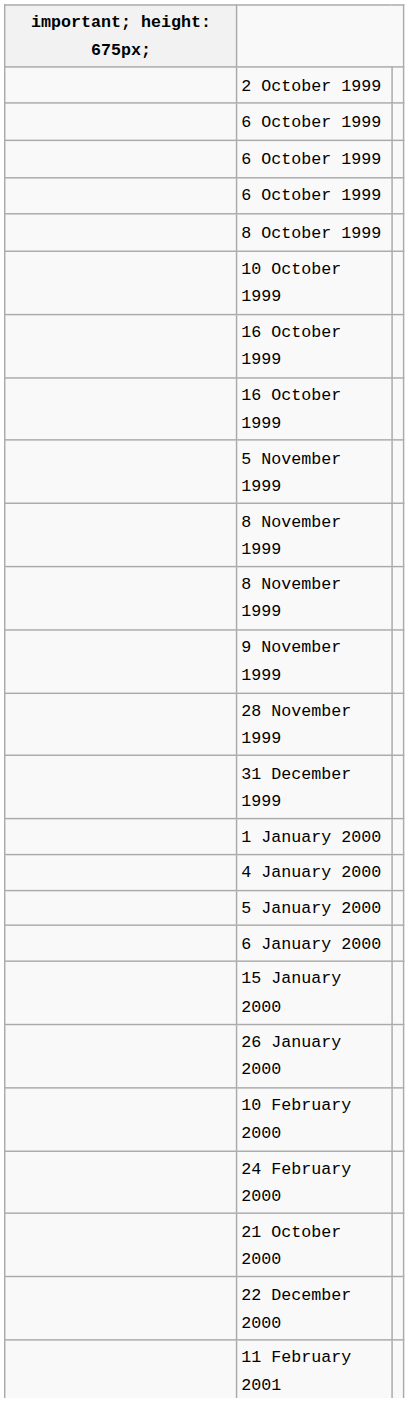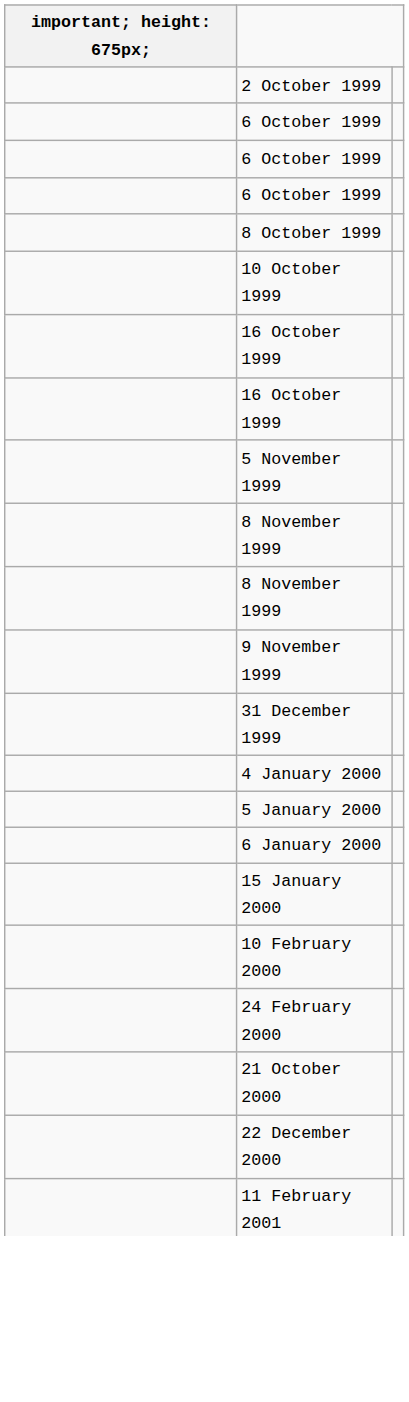- row: 28 November 1999
- row: 1 January 2000
- row: 26 January 2000
